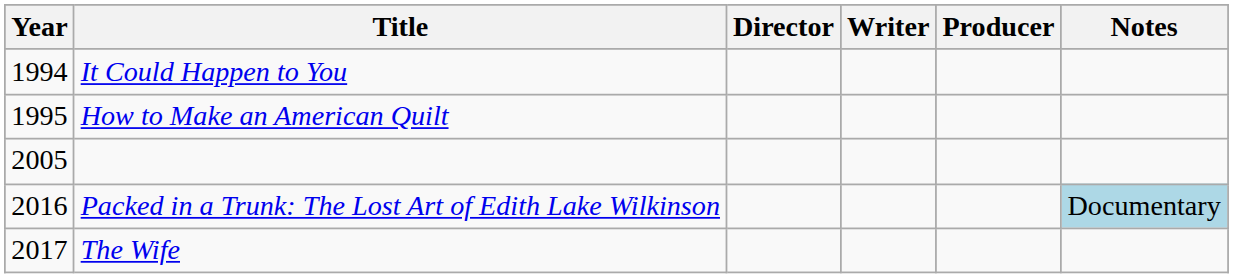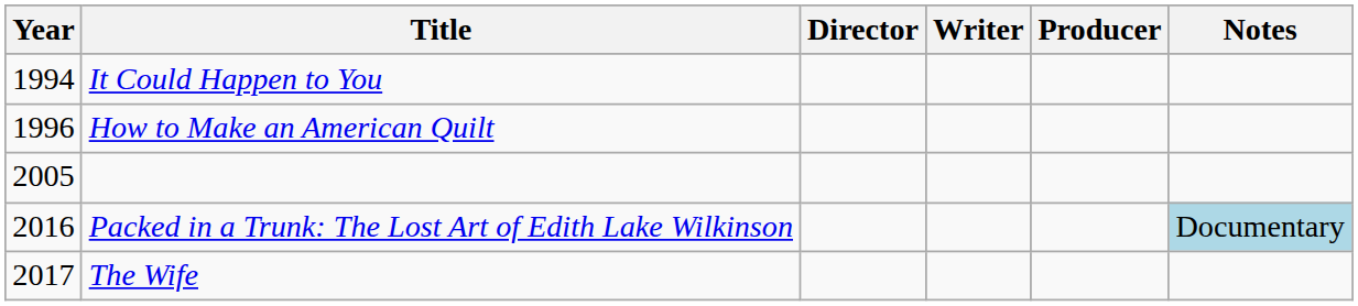How to Make an American Quilt | Year: 1995 -> 1996
